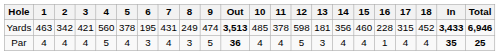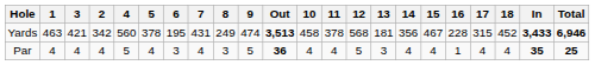columns swapped: 2 <-> 3
Yards | 10: 485 -> 458
Yards | 12: 598 -> 568
Yards | 15: 460 -> 467
